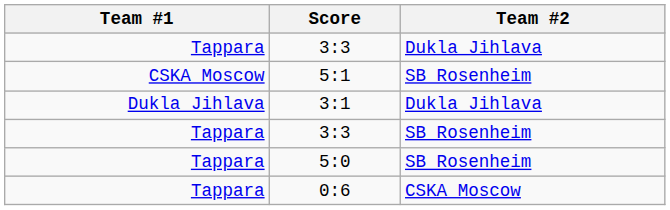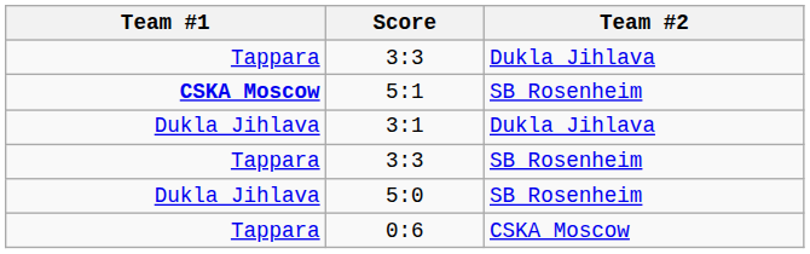5:1 | Team #1: normal -> bold
5:0 | Team #1: Tappara -> Dukla Jihlava
